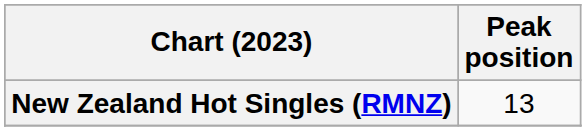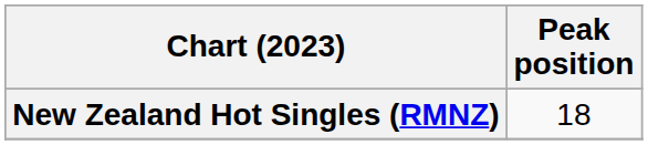New Zealand Hot Singles (RMNZ) | Peak position: 13 -> 18
